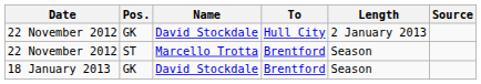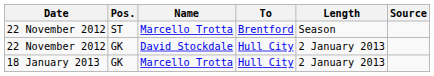rows swapped: 22 November 2012 / GK <-> 22 November 2012 / ST
18 January 2013 | Name: David Stockdale -> Marcello Trotta
18 January 2013 | To: Brentford -> Hull City
18 January 2013 | Length: Season -> 2 January 2013
